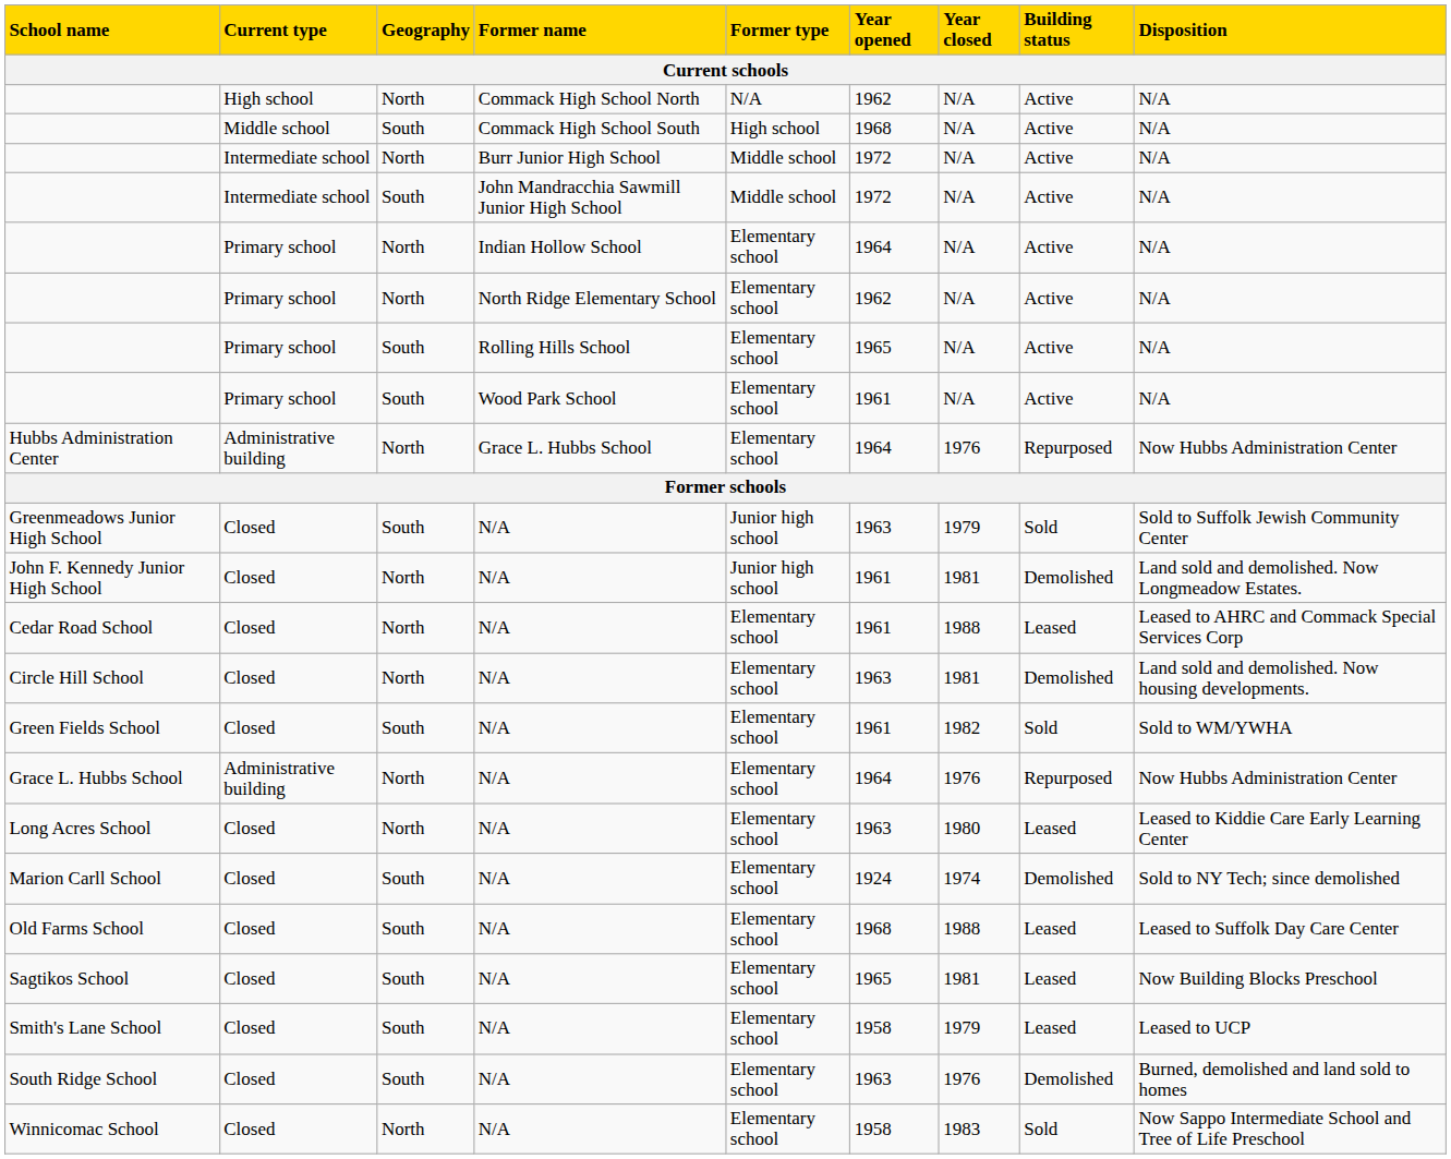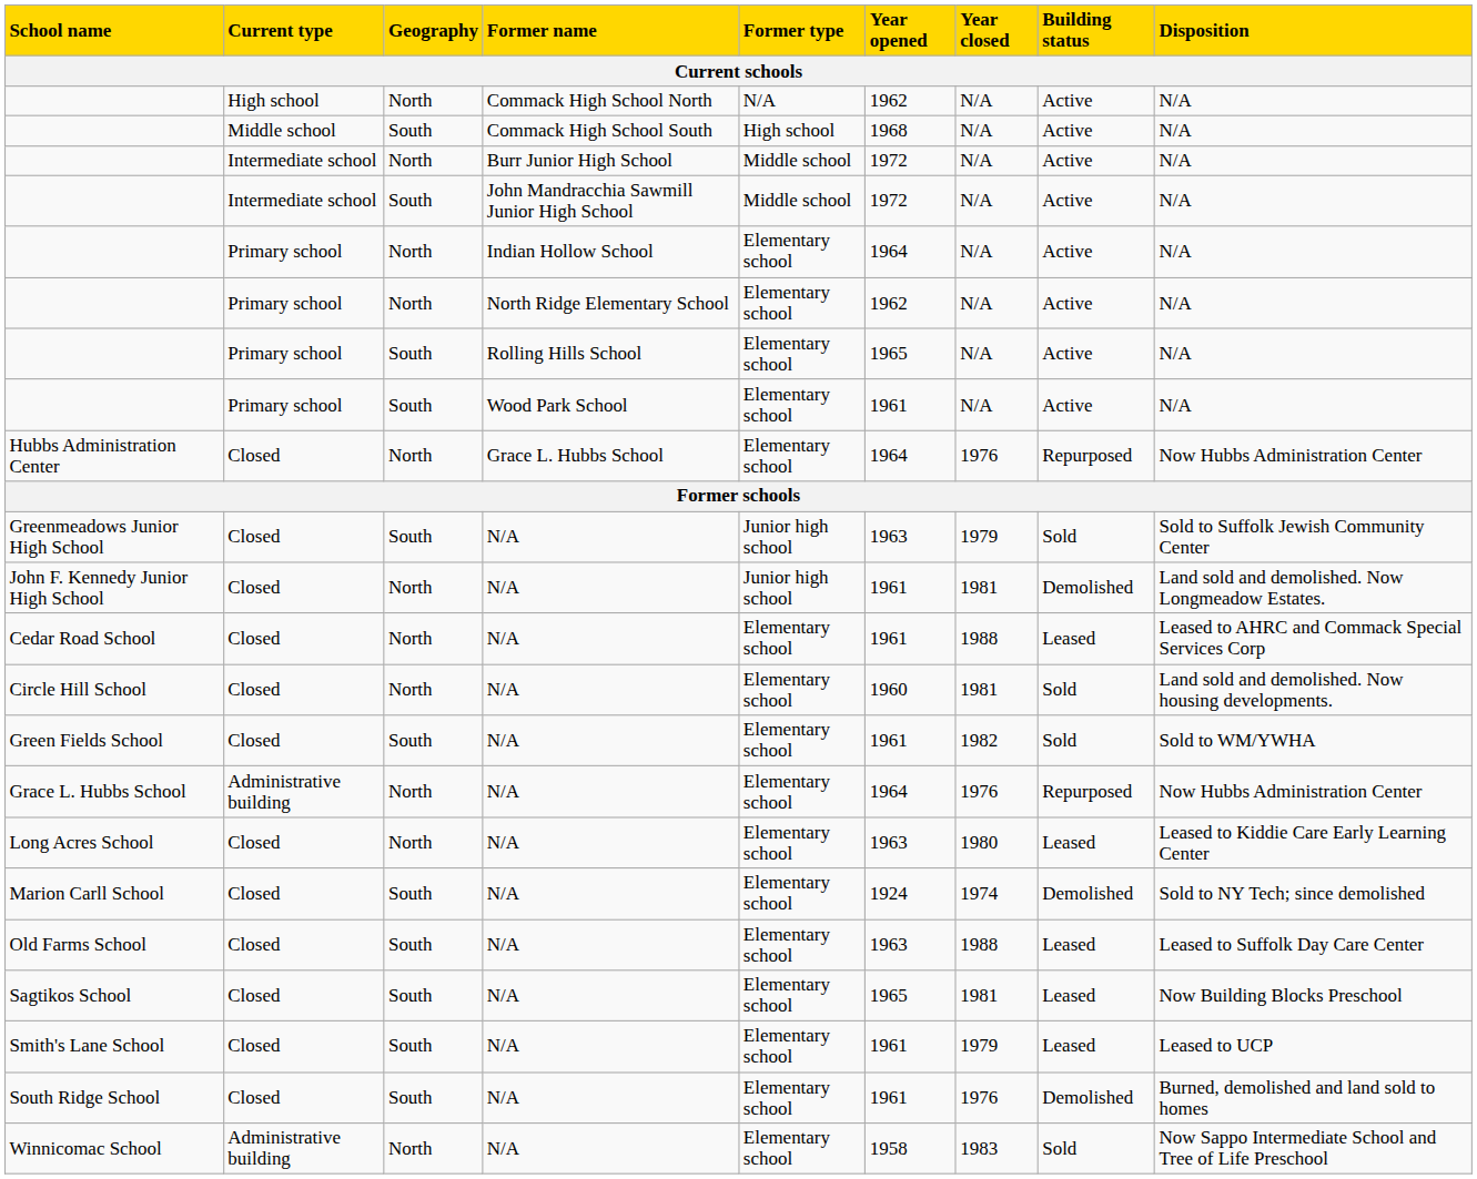Hubbs Administration Center | Current type: Administrative building -> Closed
Circle Hill School | Year opened: 1963 -> 1960
Circle Hill School | Building status: Demolished -> Sold
Old Farms School | Year opened: 1968 -> 1963
Smith's Lane School | Year opened: 1958 -> 1961
South Ridge School | Year opened: 1963 -> 1961
Winnicomac School | Current type: Closed -> Administrative building
